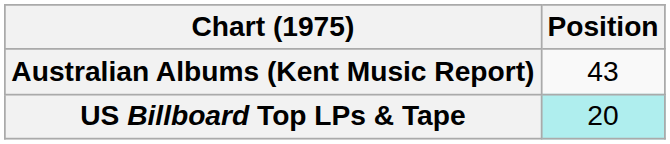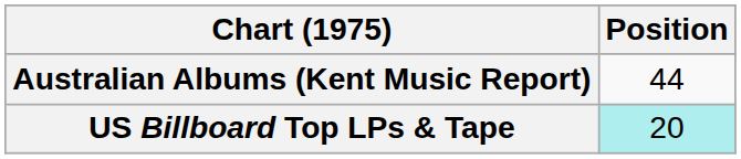Australian Albums (Kent Music Report) | Position: 43 -> 44
